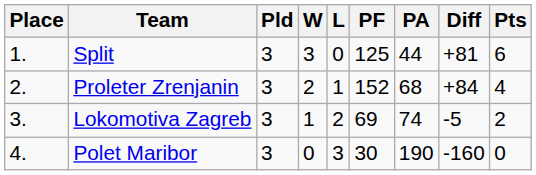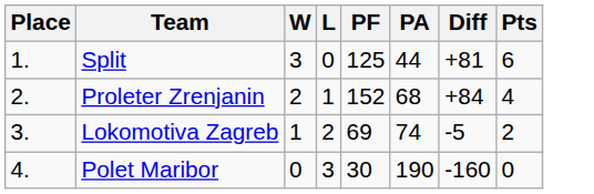- column: Pld | 3 | 3 | 3 | 3
